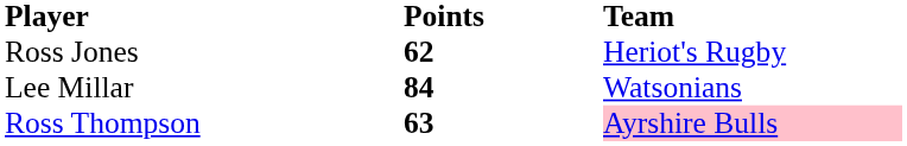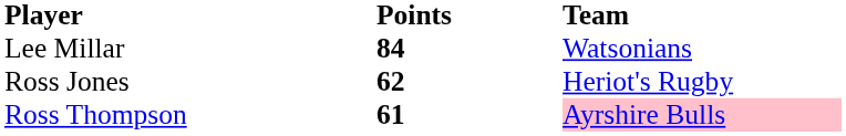rows swapped: Lee Millar <-> Ross Jones
Ross Thompson | Points: 63 -> 61
